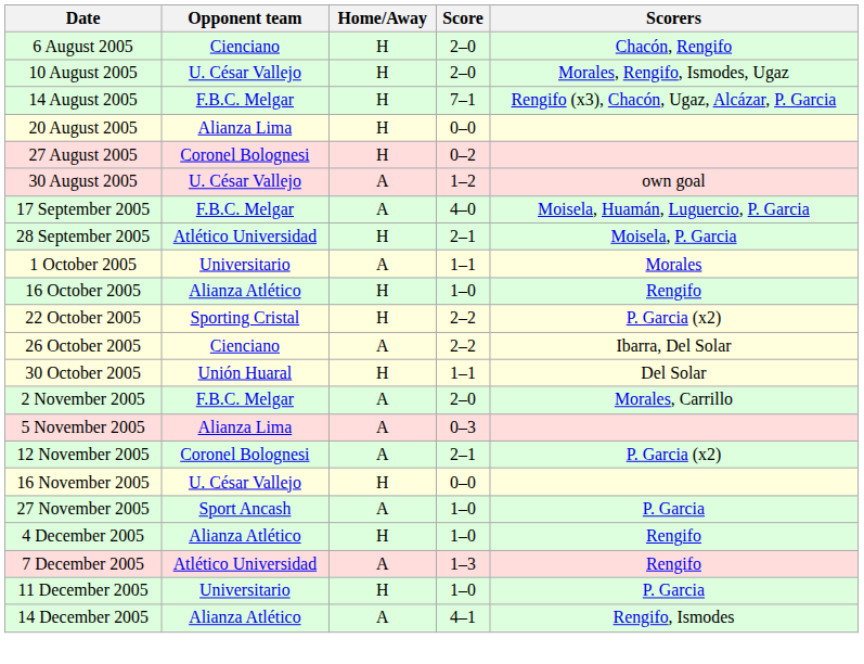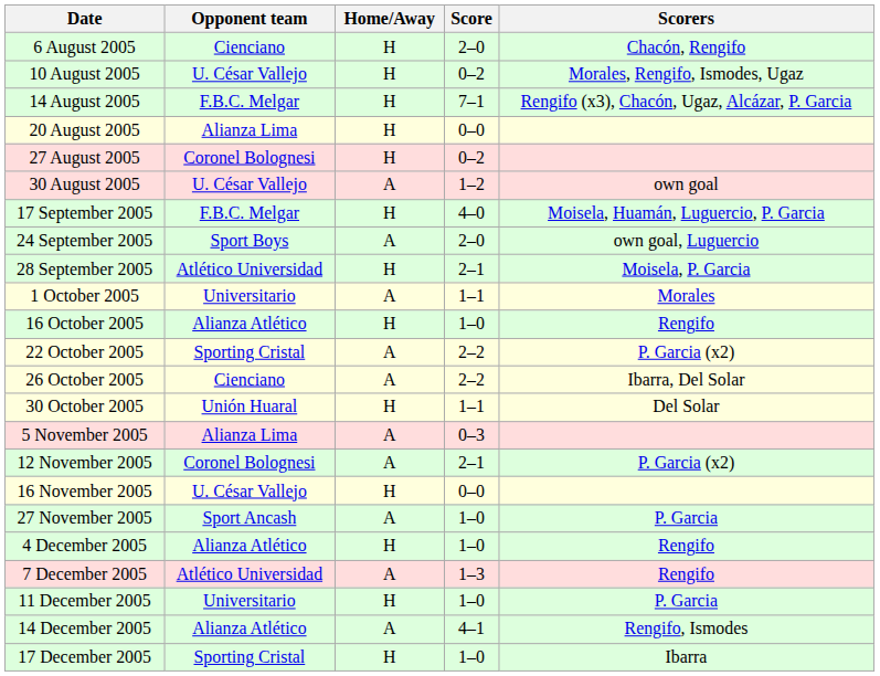10 August 2005 | Score: 2–0 -> 0–2
17 September 2005 | Home/Away: A -> H
+ row: 24 September 2005 | Sport Boys | A | 2–0 | own goal, Luguercio
22 October 2005 | Home/Away: H -> A
- row: 2 November 2005 | F.B.C. Melgar | A | 2–0 | Morales, Carrillo
+ row: 17 December 2005 | Sporting Cristal | H | 1–0 | Ibarra
